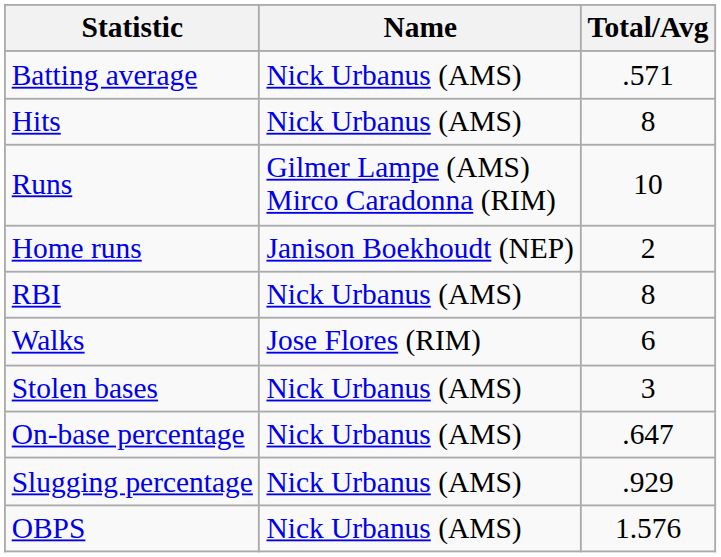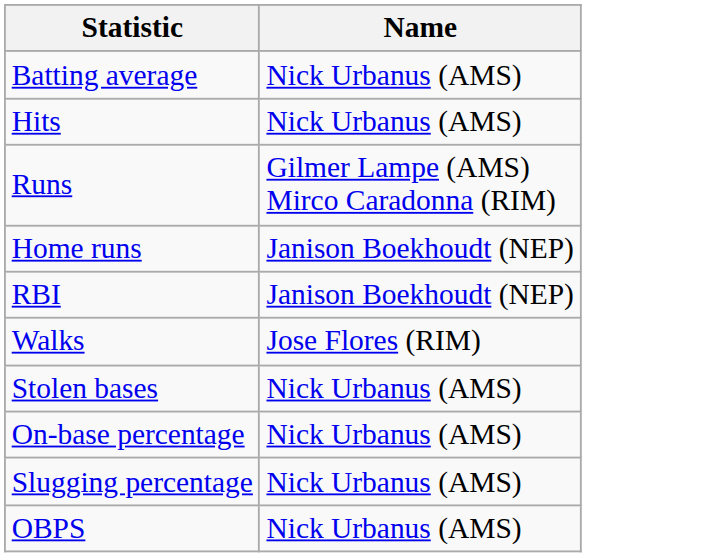- column: Total/Avg | .571 | 8 | 10 | 2 | 8 | 6 | 3 | .647 | .929 | 1.576
RBI | Name: Nick Urbanus (AMS) -> Janison Boekhoudt (NEP)
